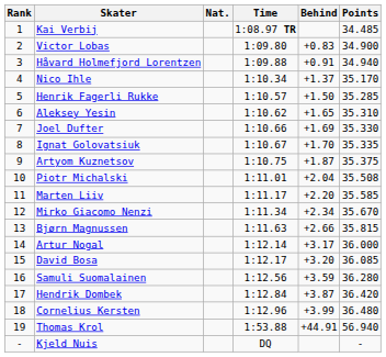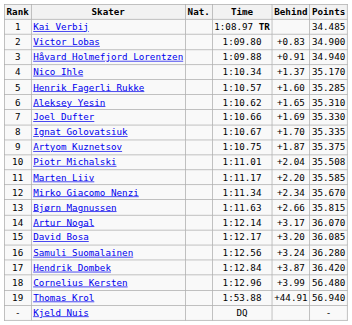Henrik Fagerli Rukke | Behind: +1.50 -> +1.60
Artur Nogal | Points: 36.000 -> 36.070
Samuli Suomalainen | Behind: +3.59 -> +3.24
Cornelius Kersten | Points: 36.480 -> 56.480
